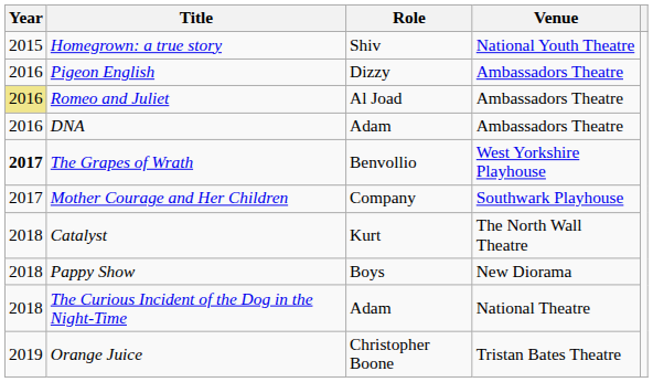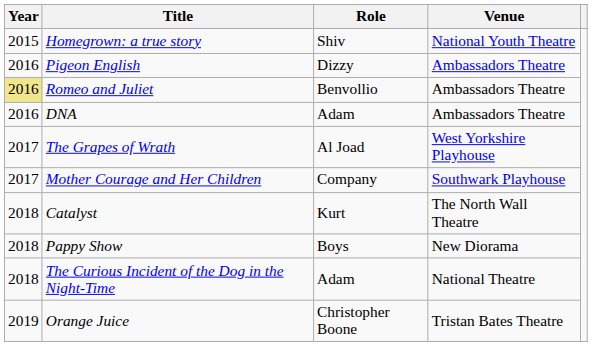Romeo and Juliet | Role: Al Joad -> Benvollio
The Grapes of Wrath | Year: bold -> normal
The Grapes of Wrath | Role: Benvollio -> Al Joad
